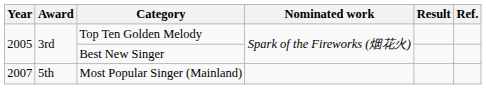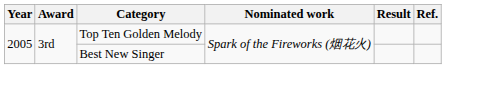- row: 2007 | 5th | Most Popular Singer (Mainland)
